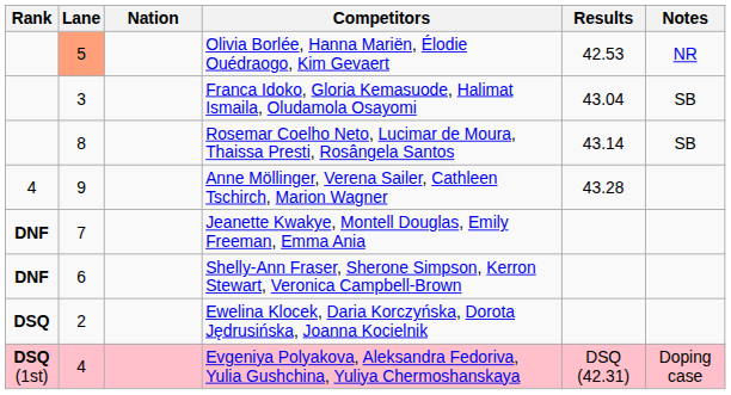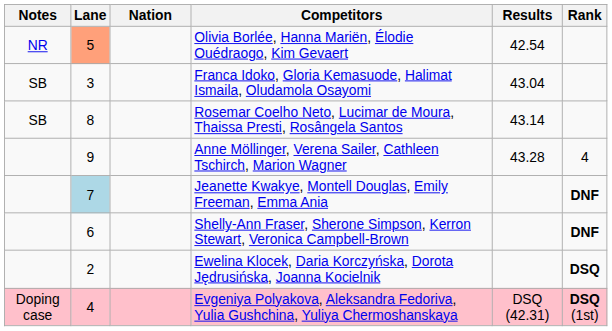columns swapped: Rank <-> Notes
Olivia Borlée, Hanna Mariën, Élodie Ouédraogo, Kim Gevaert | Results: 42.53 -> 42.54
Jeanette Kwakye, Montell Douglas, Emily Freeman, Emma Ania | Lane: no background -> lightblue background
